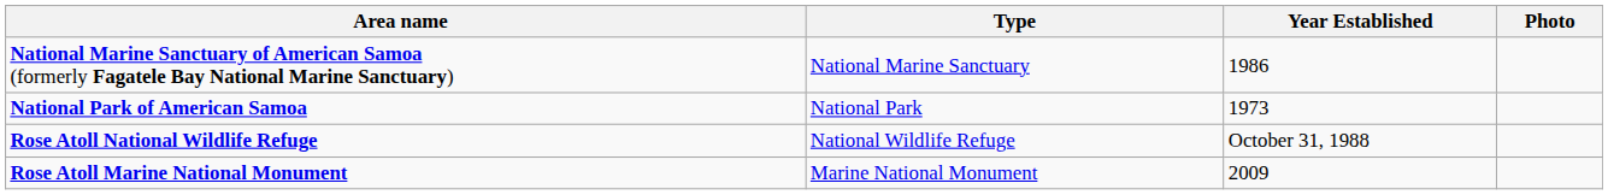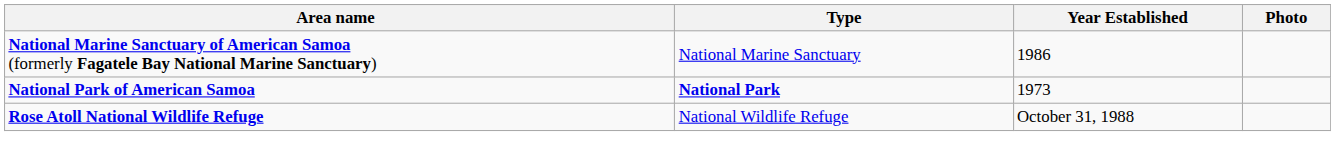National Park of American Samoa | Type: normal -> bold
- row: Rose Atoll Marine National Monument | Marine National Monument | 2009
